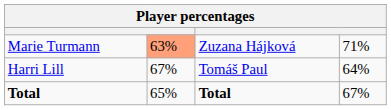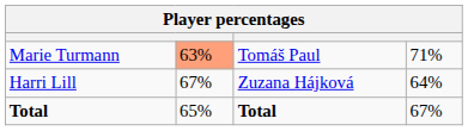Marie Turmann | column 3: Zuzana Hájková -> Tomáš Paul
Harri Lill | column 3: Tomáš Paul -> Zuzana Hájková
